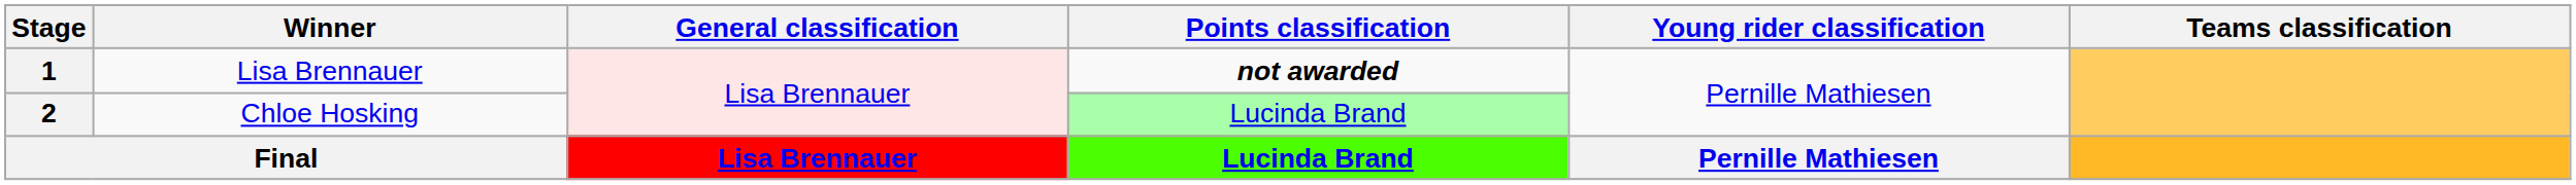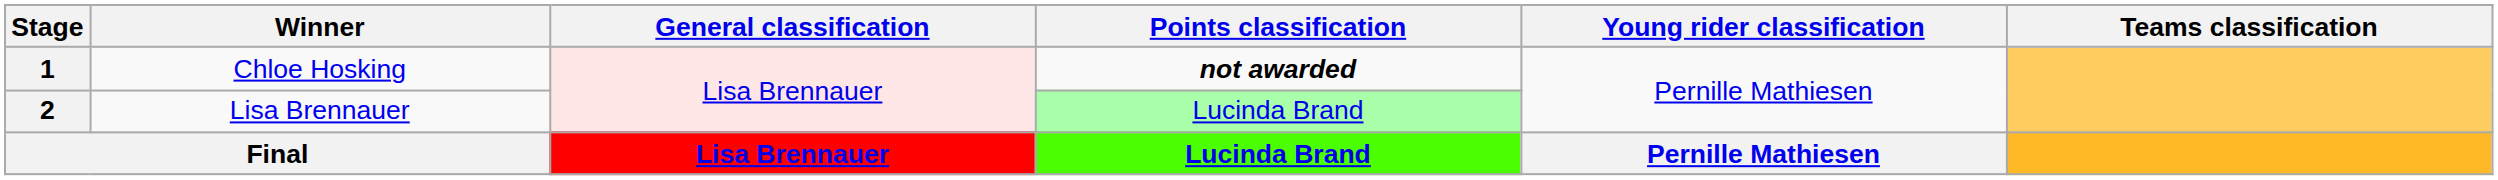1 | Winner: Lisa Brennauer -> Chloe Hosking
2 | Winner: Chloe Hosking -> Lisa Brennauer
